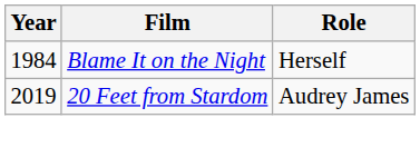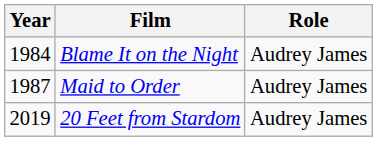Blame It on the Night | Role: Herself -> Audrey James
+ row: 1987 | Maid to Order | Audrey James
